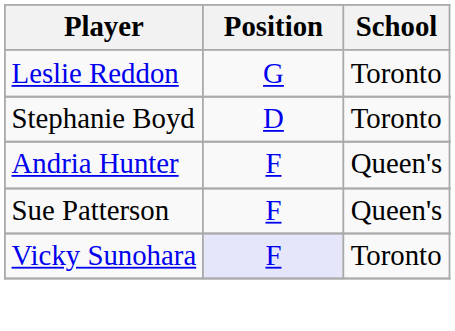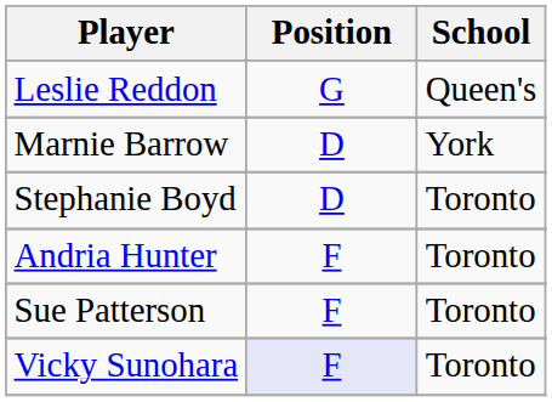Leslie Reddon | School: Toronto -> Queen's
+ row: Marnie Barrow | D | York
Andria Hunter | School: Queen's -> Toronto
Sue Patterson | School: Queen's -> Toronto
